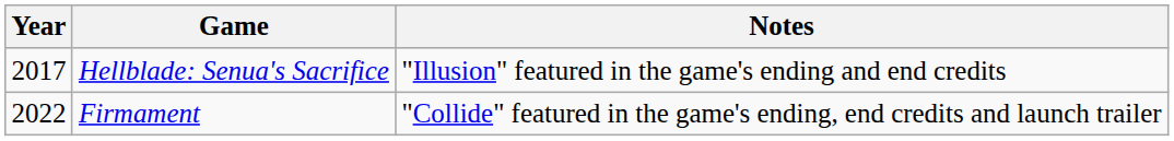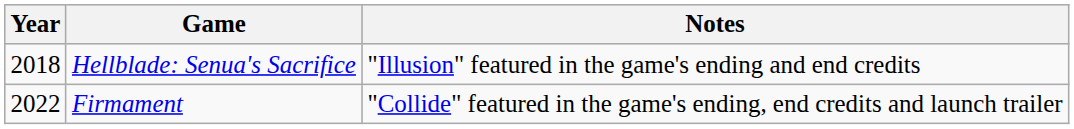Hellblade: Senua's Sacrifice | Year: 2017 -> 2018
